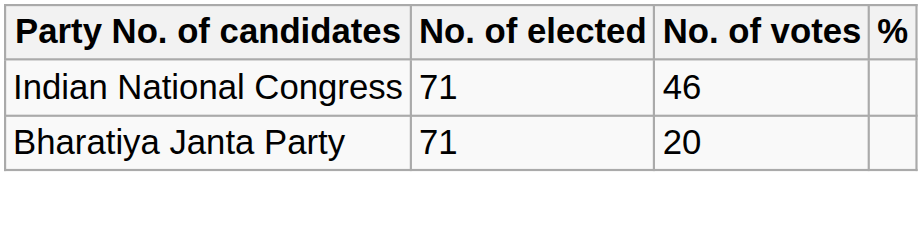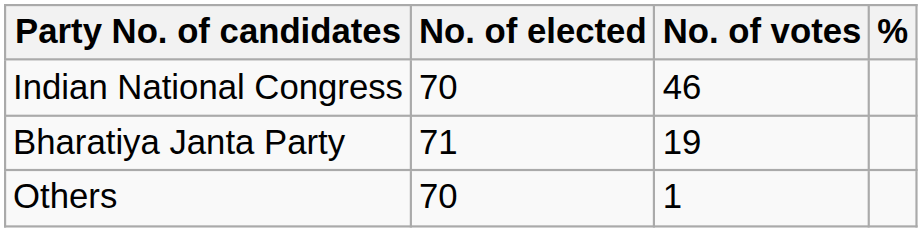Indian National Congress | No. of elected: 71 -> 70
Bharatiya Janta Party | No. of votes: 20 -> 19
+ row: Others | 70 | 1
